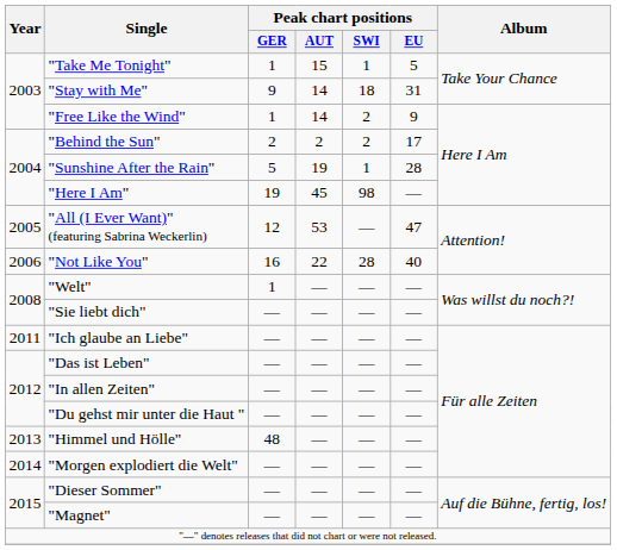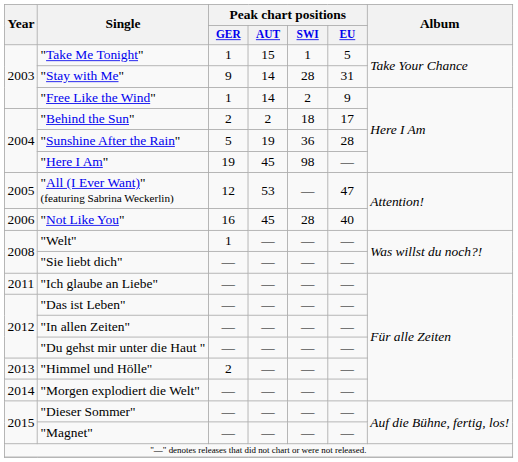"Stay with Me" | Peak chart positions / SWI: 18 -> 28
"Behind the Sun" | Peak chart positions / SWI: 2 -> 18
"Sunshine After the Rain" | Peak chart positions / SWI: 1 -> 36
"Not Like You" | Peak chart positions / AUT: 22 -> 45
"Himmel und Hölle" | Peak chart positions / GER: 48 -> 2
